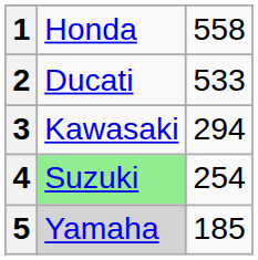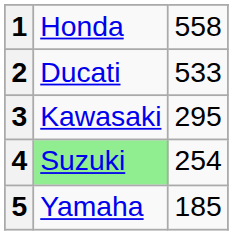3 | column 3: 294 -> 295
5 | column 2: lightgrey background -> no background
